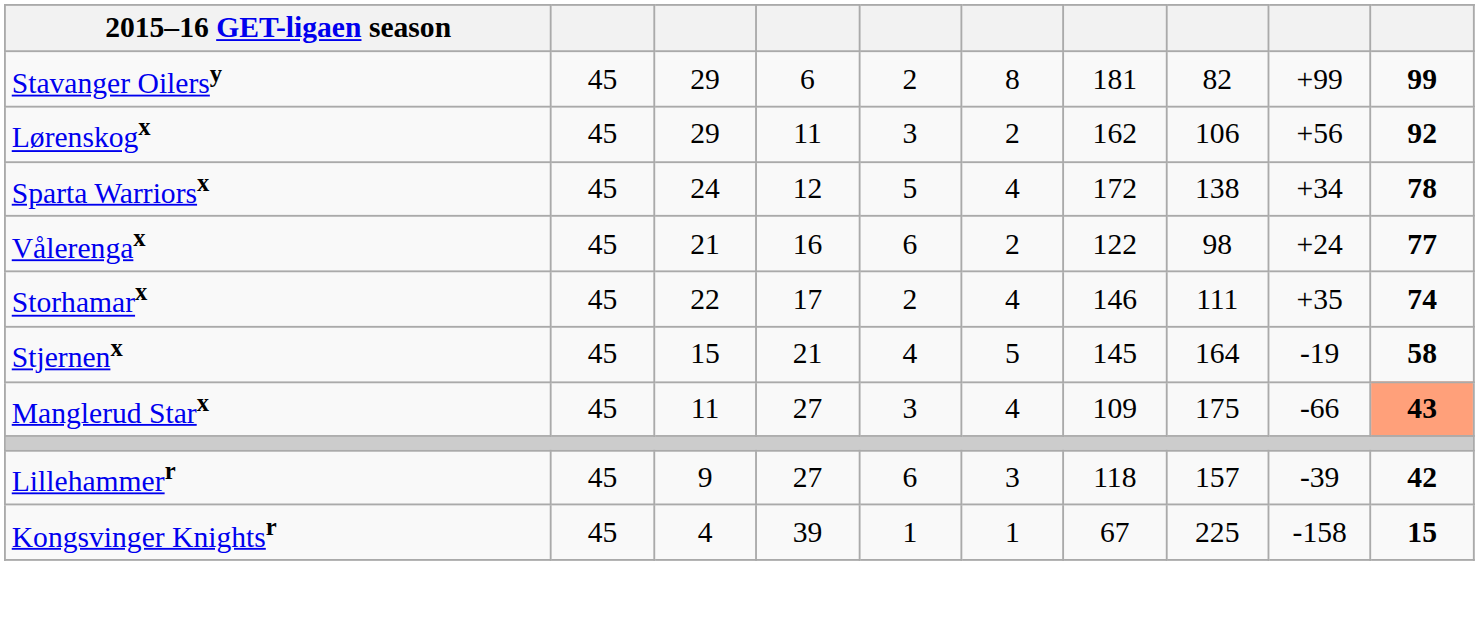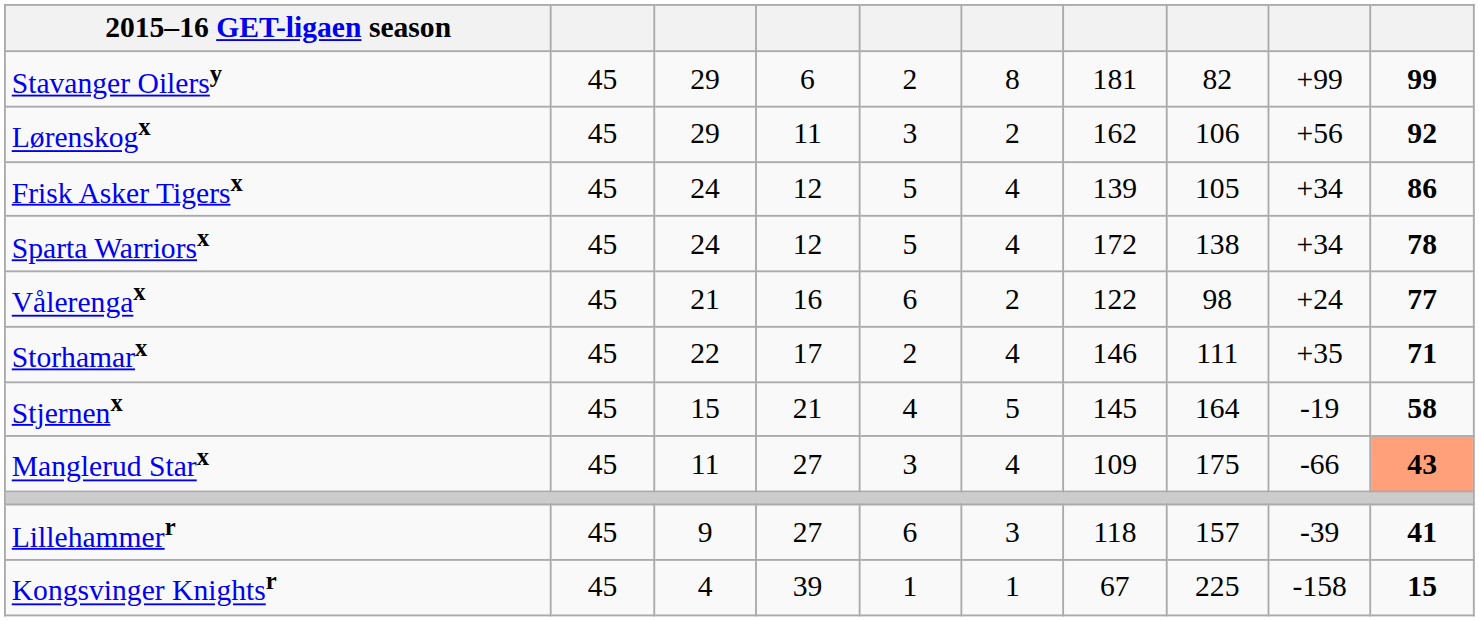+ row: Frisk Asker Tigersx | 45 | 24 | 12 | 5 | 4 | 139 | 105 | +34 | 86
Storhamarx | column 10: 74 -> 71
Lillehammerr | column 10: 42 -> 41
